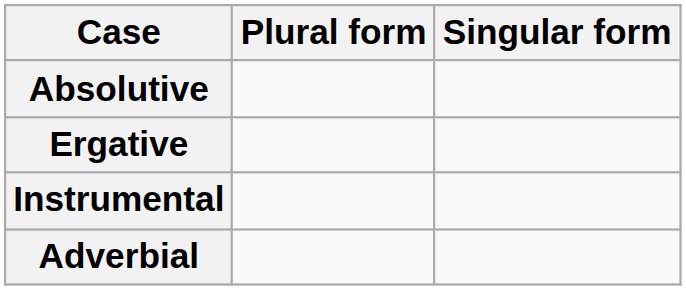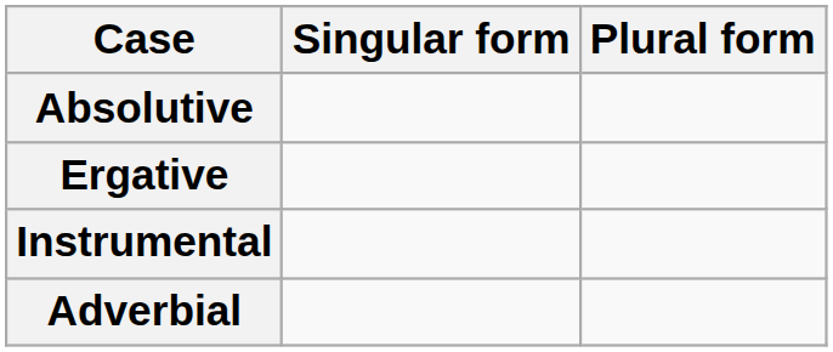columns swapped: Singular form <-> Plural form
